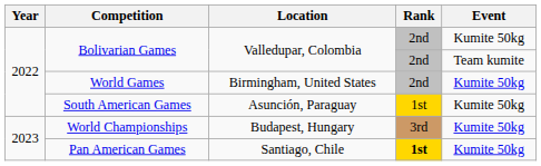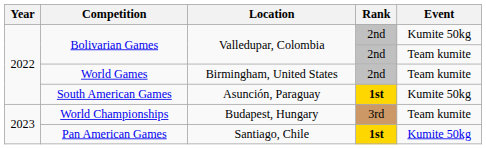World Games | Event: Kumite 50kg -> Team kumite
South American Games | Rank: normal -> bold
World Championships | Event: Kumite 50kg -> Team kumite
